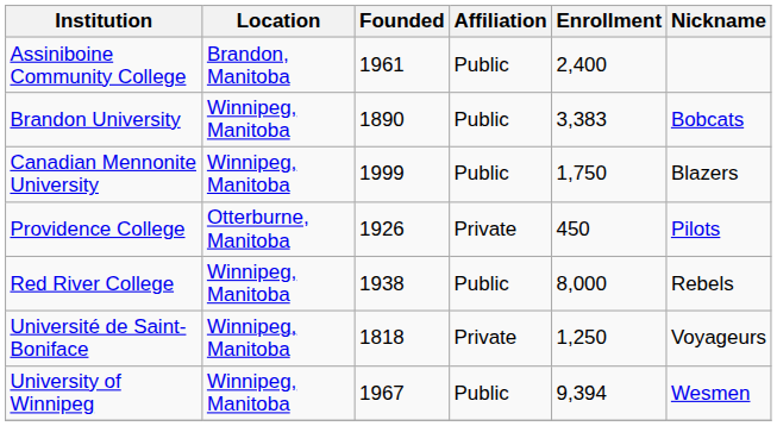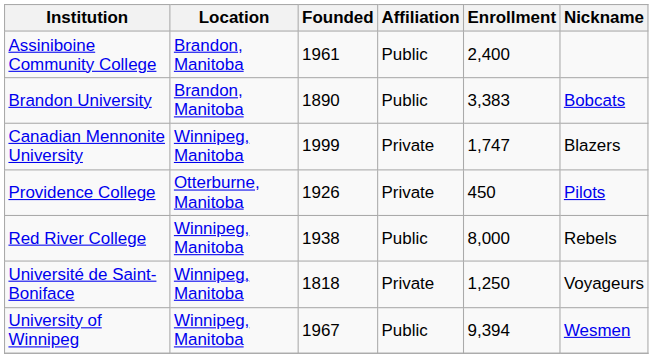Brandon University | Location: Winnipeg, Manitoba -> Brandon, Manitoba
Canadian Mennonite University | Affiliation: Public -> Private
Canadian Mennonite University | Enrollment: 1,750 -> 1,747
